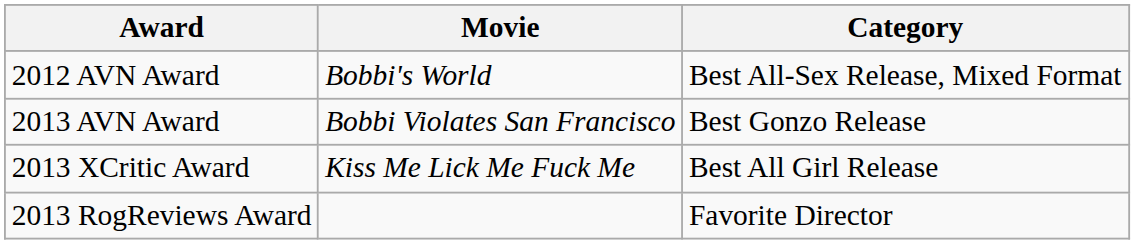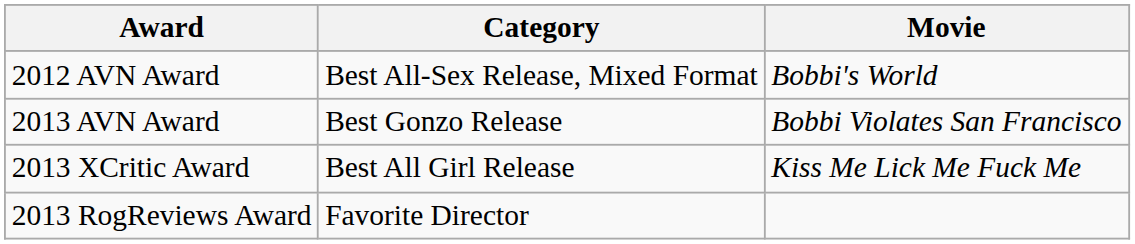columns swapped: Category <-> Movie
